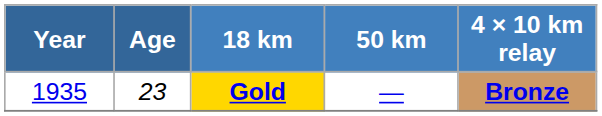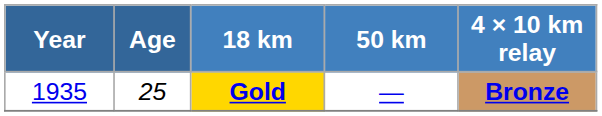Gold | Age: 23 -> 25
